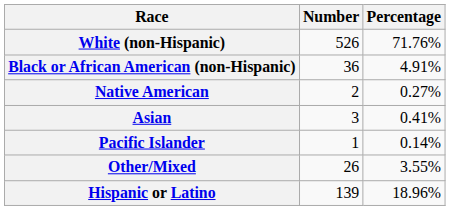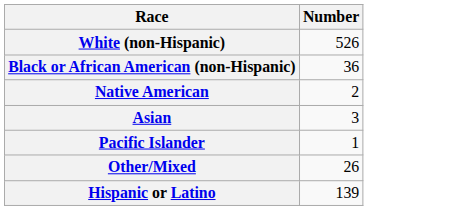- column: Percentage | 71.76% | 4.91% | 0.27% | 0.41% | 0.14% | 3.55% | 18.96%
